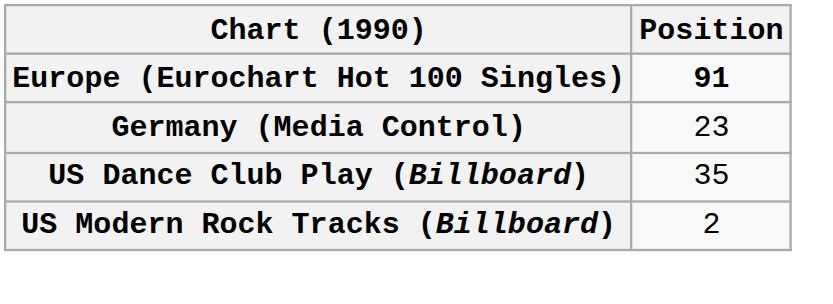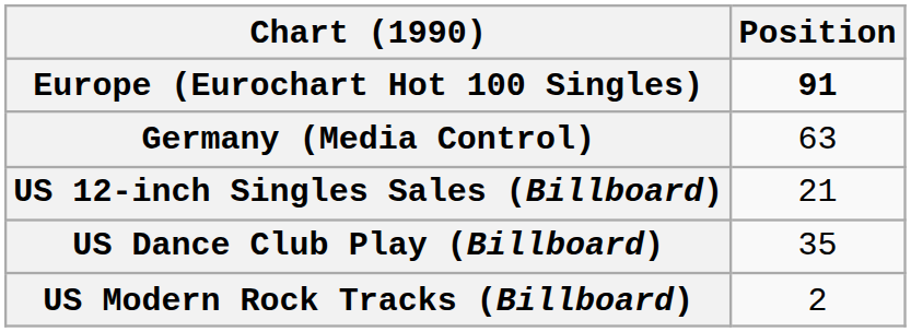Germany (Media Control) | Position: 23 -> 63
+ row: US 12-inch Singles Sales (Billboard) | 21
